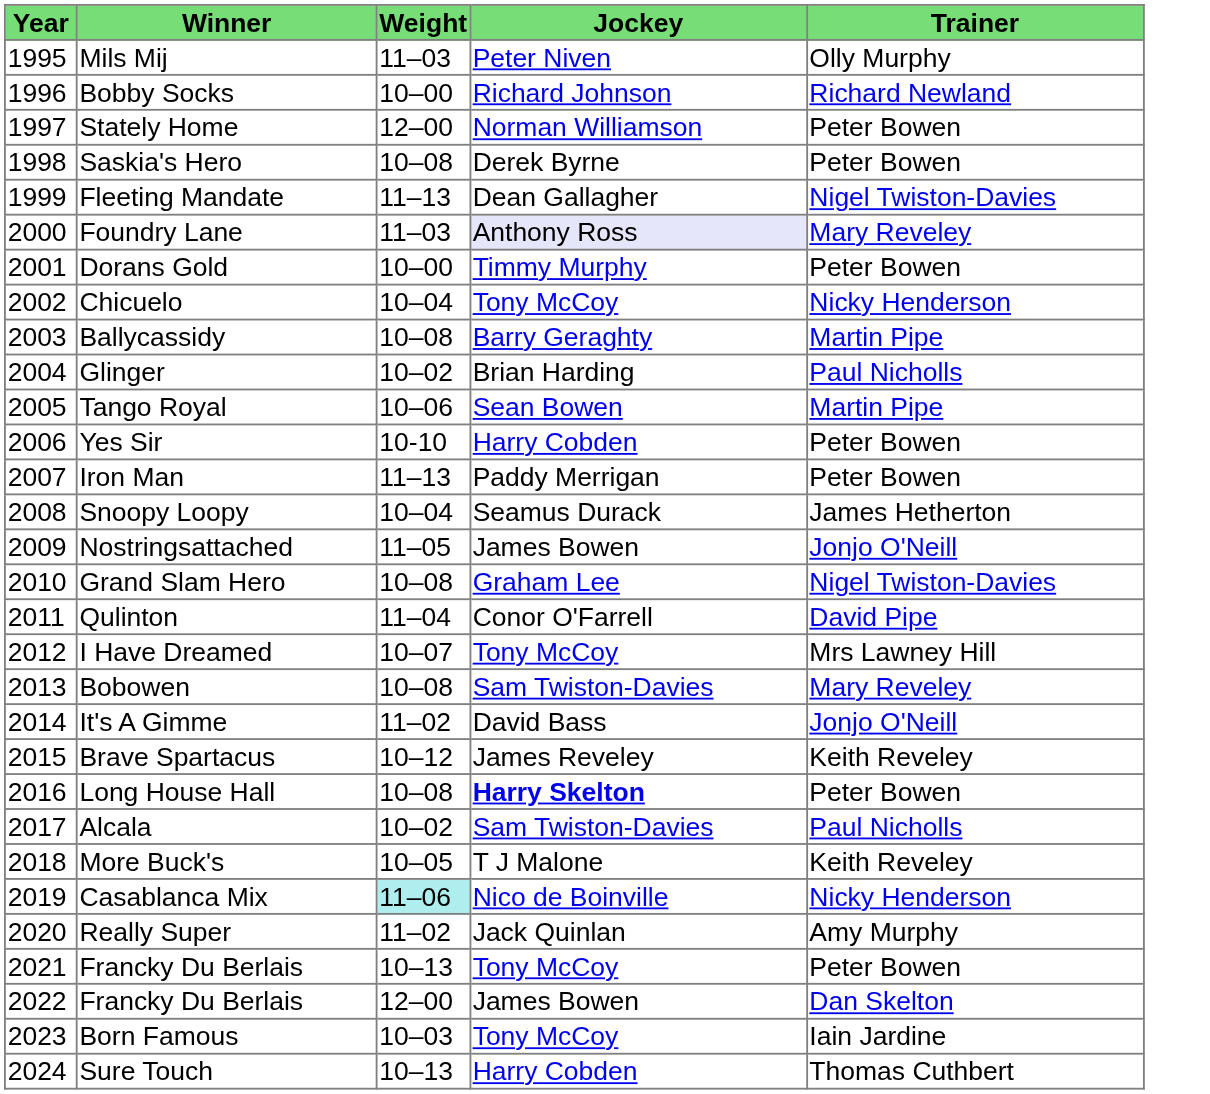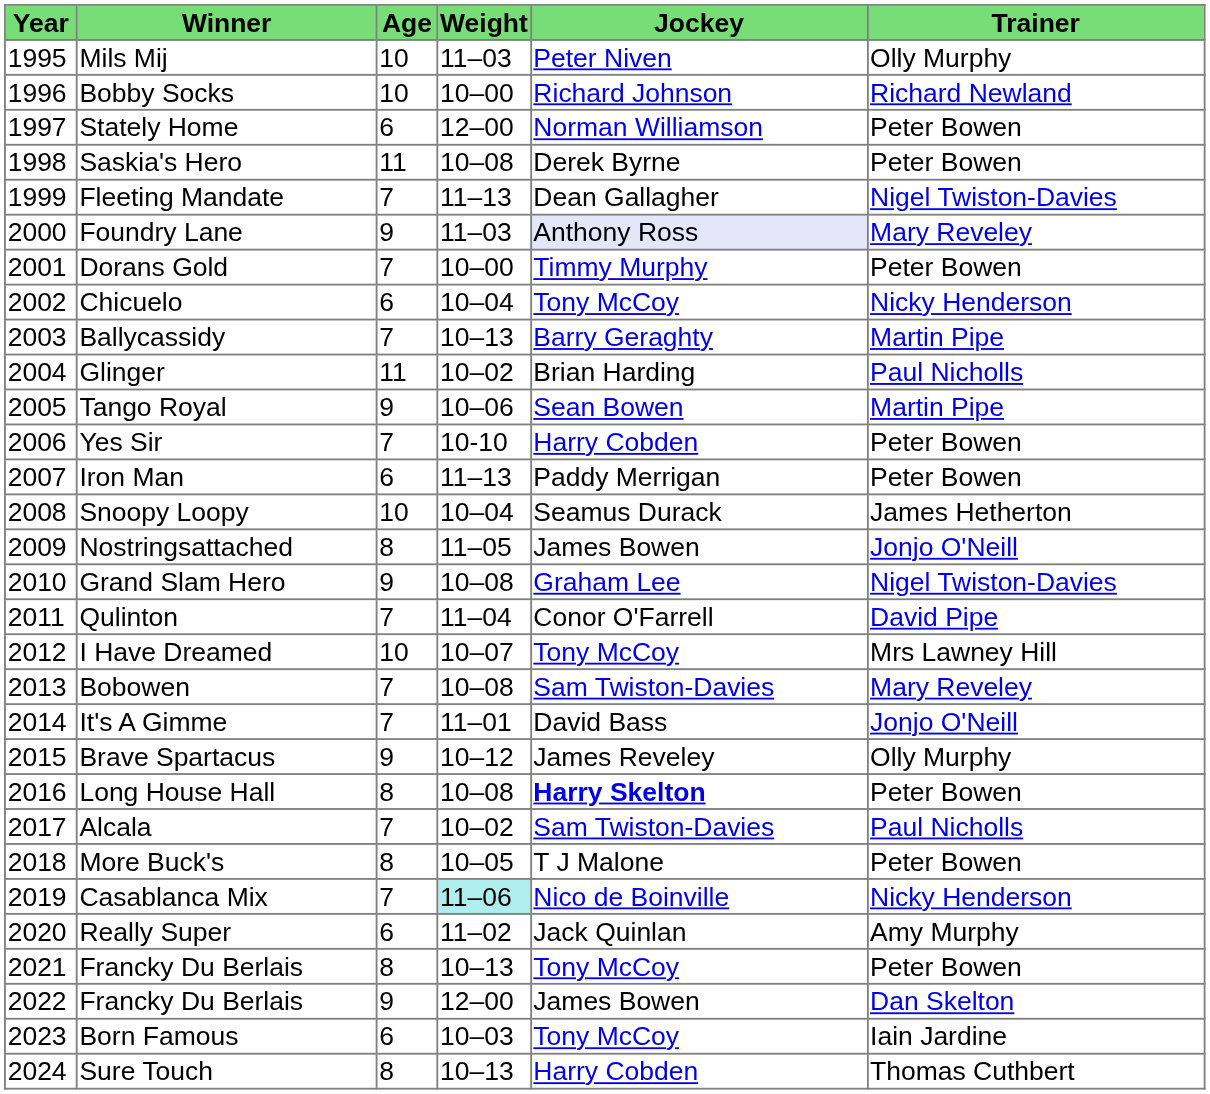+ column: Age | 10 | 10 | 6 | 11 | 7 | 9 | 7 | 6 | 7 | 11 | 9 | 7 | 6 | 10 | 8 | 9 | 7 | 10 | 7 | 7 | 9 | 8 | 7 | 8 | 7 | 6 | 8 | 9 | 6 | 8
Ballycassidy | Weight: 10–08 -> 10–13
It's A Gimme | Weight: 11–02 -> 11–01
Brave Spartacus | Trainer: Keith Reveley -> Olly Murphy
More Buck's | Trainer: Keith Reveley -> Peter Bowen
